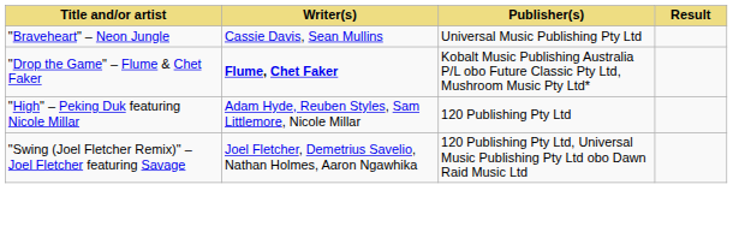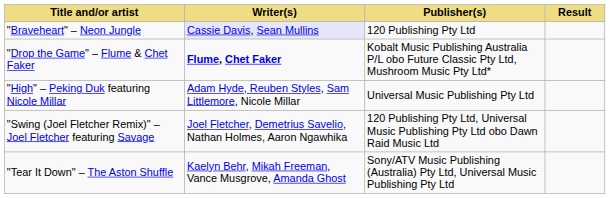"Braveheart" – Neon Jungle | Writer(s): no background -> lavender background
"Braveheart" – Neon Jungle | Publisher(s): Universal Music Publishing Pty Ltd -> 120 Publishing Pty Ltd
"High" – Peking Duk featuring Nicole Millar | Publisher(s): 120 Publishing Pty Ltd -> Universal Music Publishing Pty Ltd
+ row: "Tear It Down" – The Aston Shuffle | Kaelyn Behr, Mikah Freeman, Vance Musgrove, Amanda Ghost | Sony/ATV Music Publishing (Australia) Pty Ltd, Universal Music Publishing Pty Ltd
